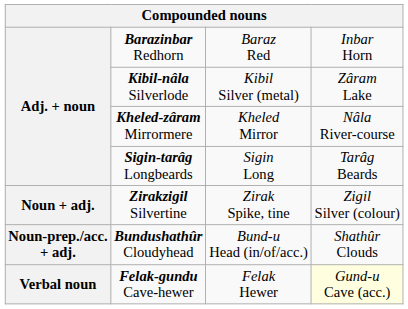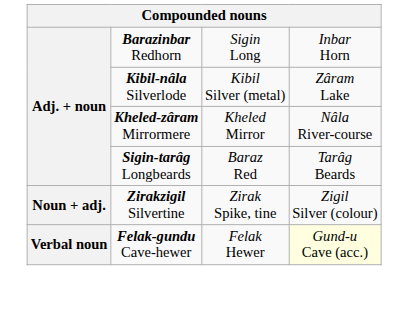Barazinbar Redhorn | column 3: Baraz Red -> Sigin Long
Sigin-tarâg Longbeards | column 3: Sigin Long -> Baraz Red
- row: Noun-prep./acc. + adj. | Bundushathûr Cloudyhead | Bund-u Head (in/of/acc.) | Shathûr Clouds
